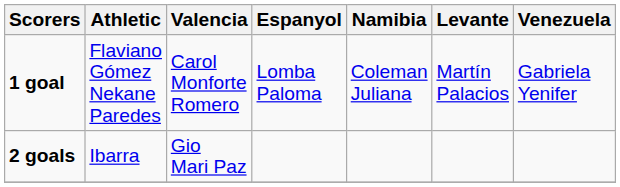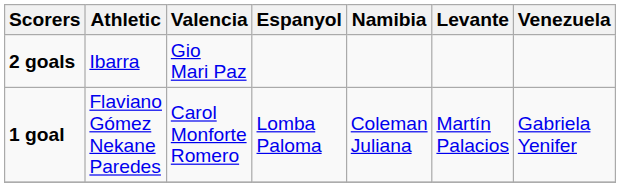rows swapped: 2 goals <-> 1 goal
